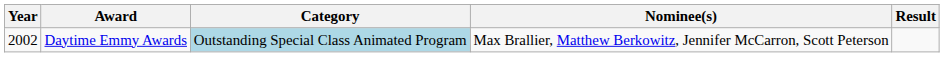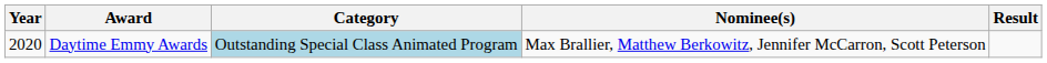Daytime Emmy Awards | Year: 2002 -> 2020
